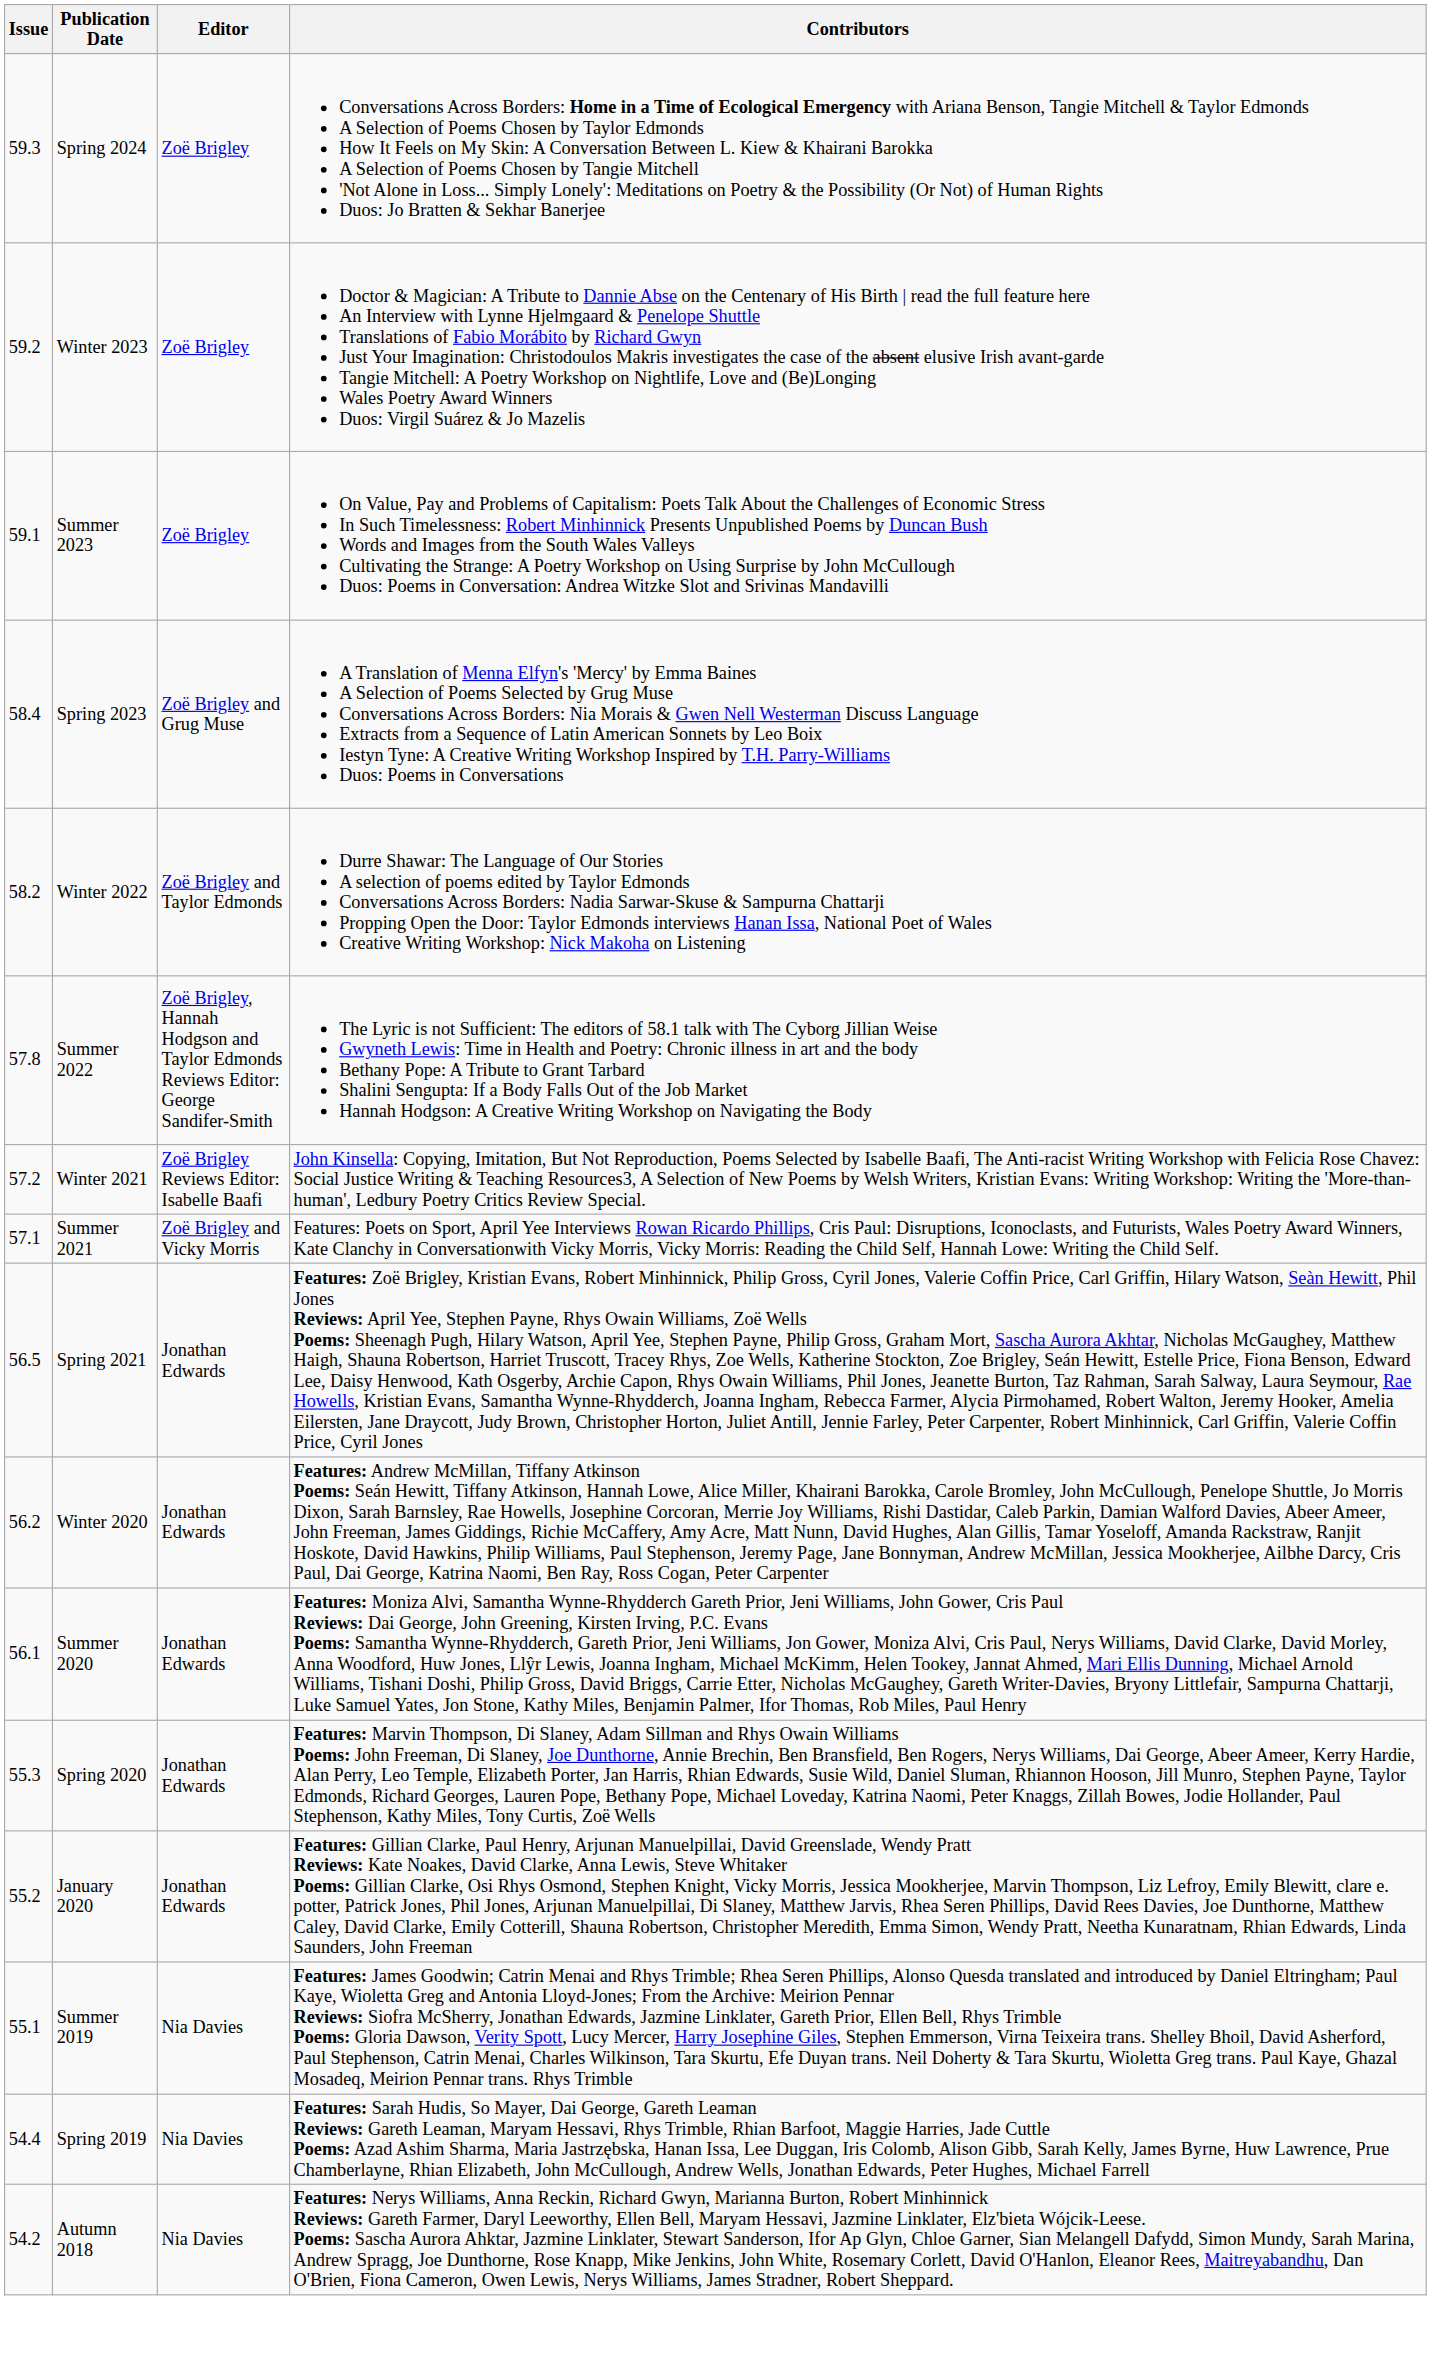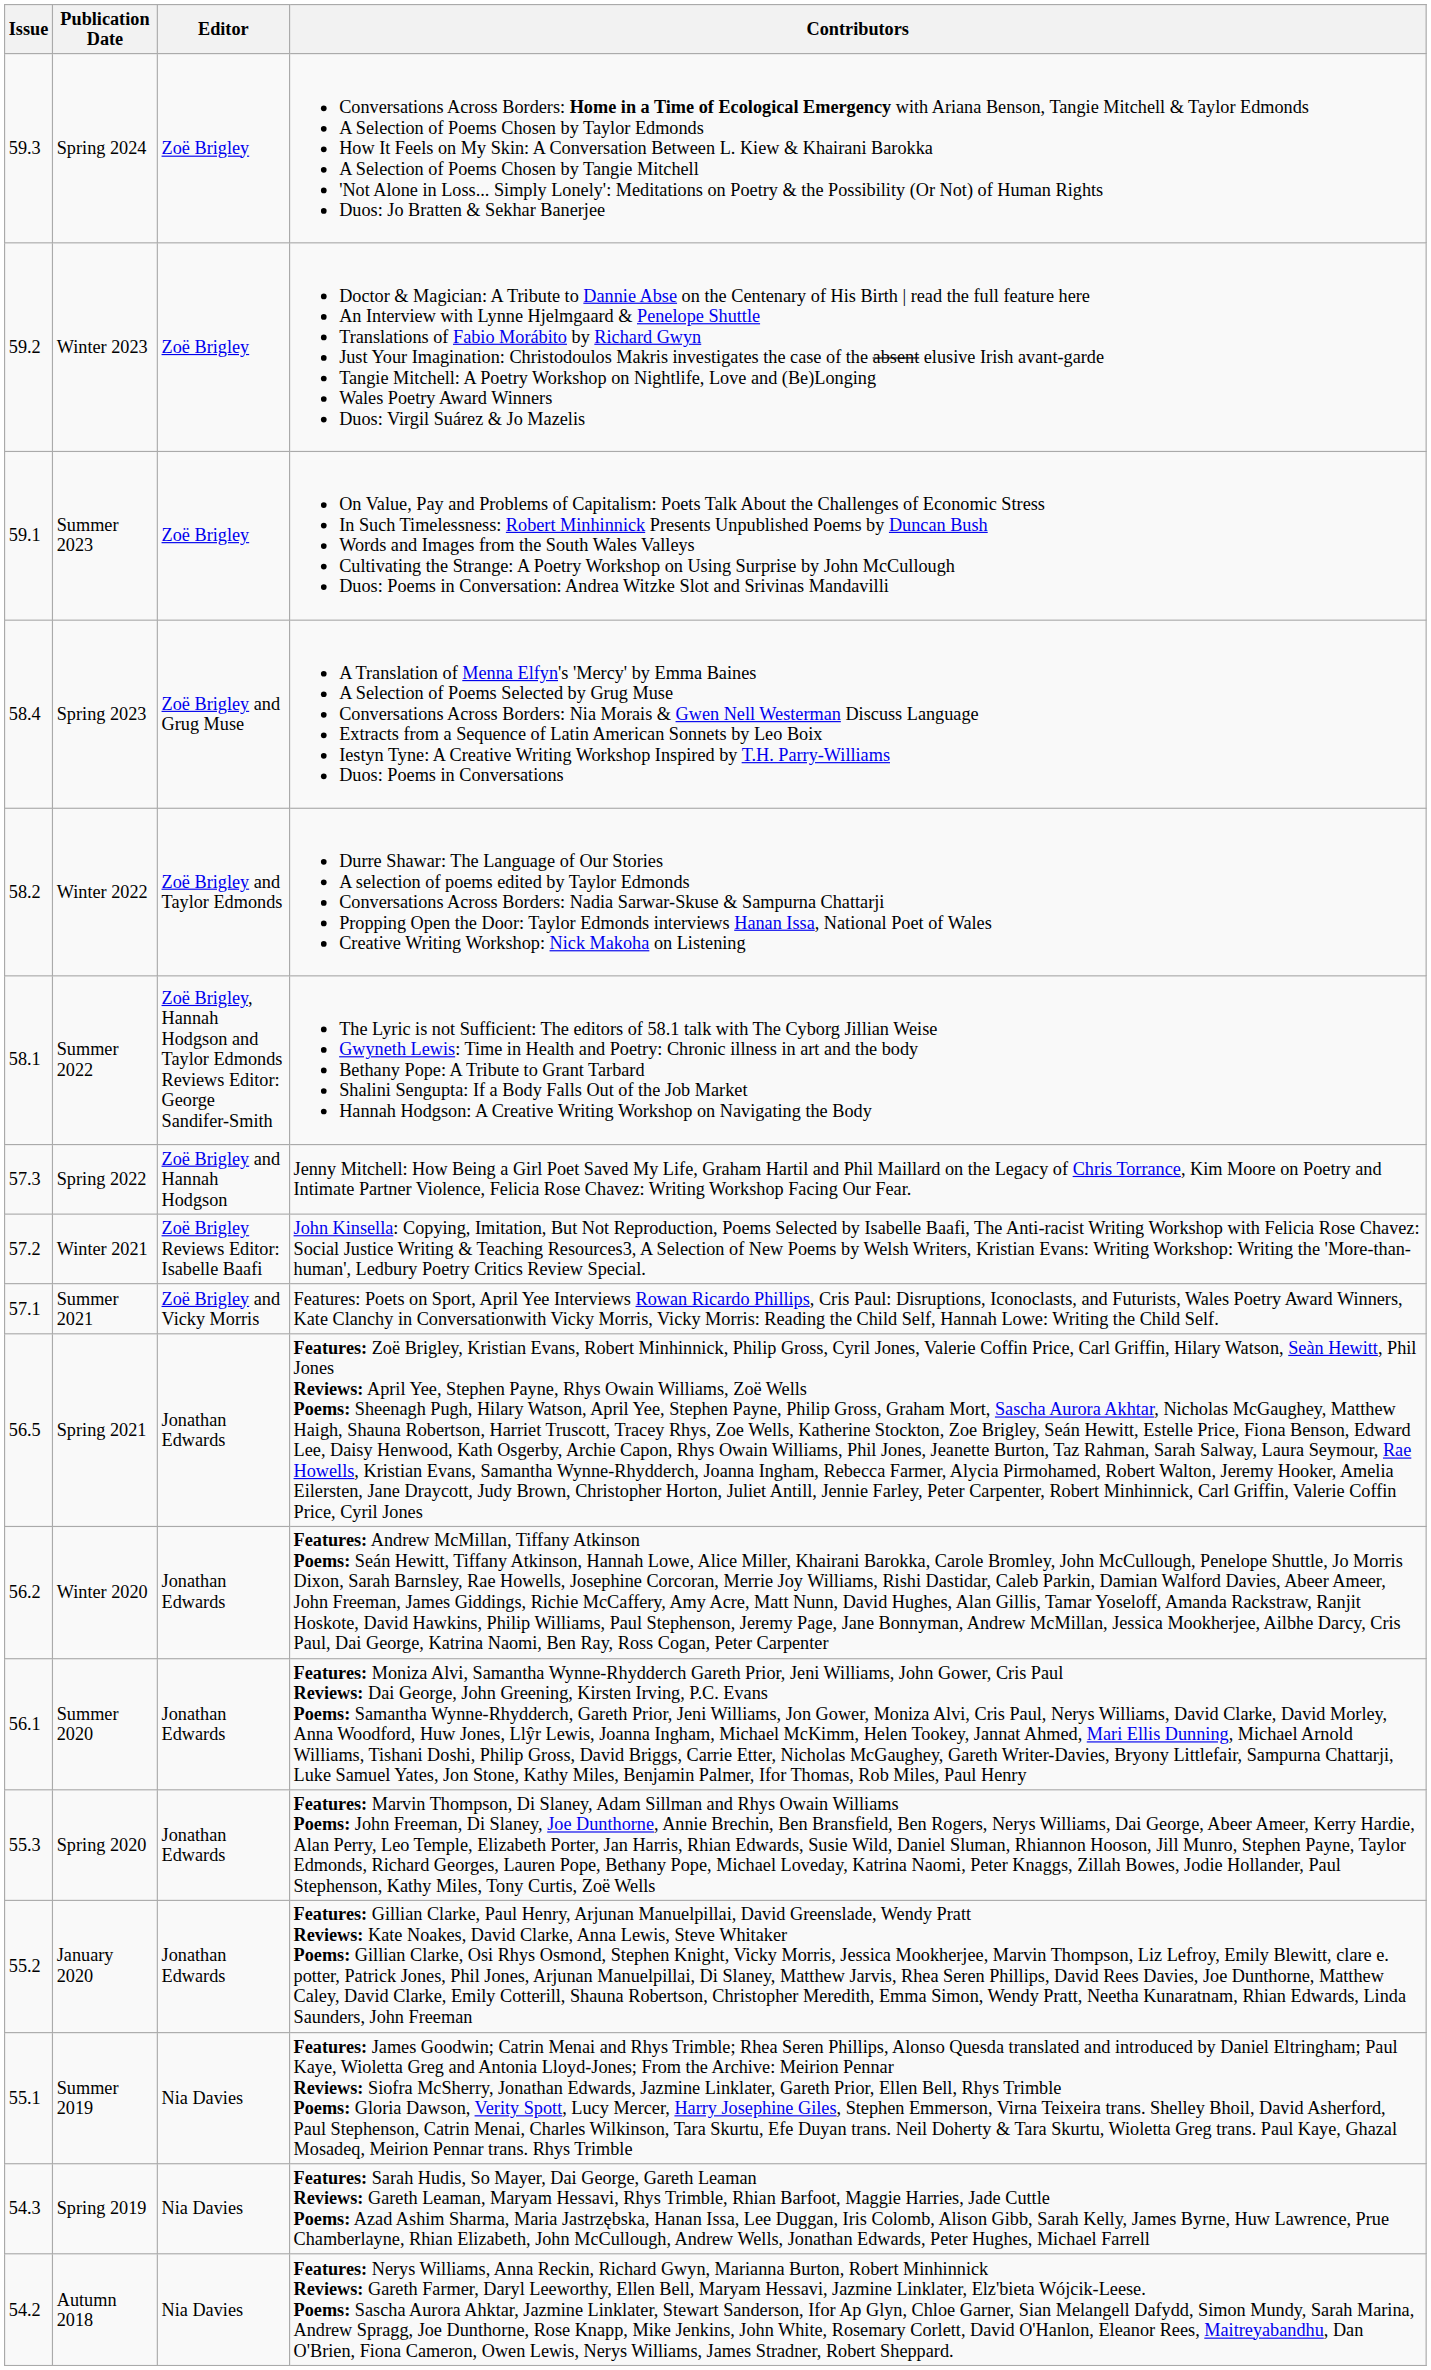Summer 2022 | Issue: 57.8 -> 58.1
+ row: 57.3 | Spring 2022 | Zoë Brigley and Hannah Hodgson | Jenny Mitchell: How Being a Girl Poet Saved My Life, Graham Hartil and Phil Maillard on the Legacy of Chris Torrance, Kim Moore on Poetry and Intimate Partner Violence, Felicia Rose Chavez: Writing Workshop Facing Our Fear.
Spring 2019 | Issue: 54.4 -> 54.3
